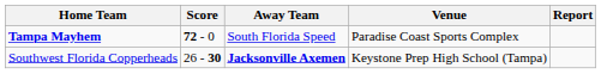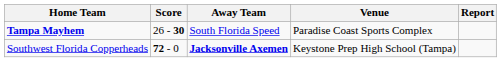Tampa Mayhem | Score: 72 - 0 -> 26 - 30
Southwest Florida Copperheads | Score: 26 - 30 -> 72 - 0
